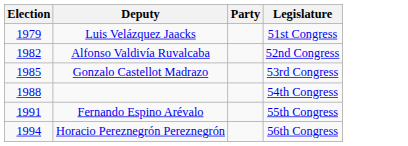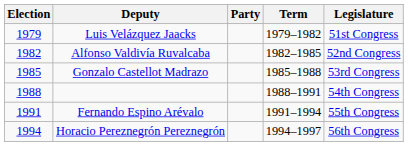+ column: Term | 1979–1982 | 1982–1985 | 1985–1988 | 1988–1991 | 1991–1994 | 1994–1997
